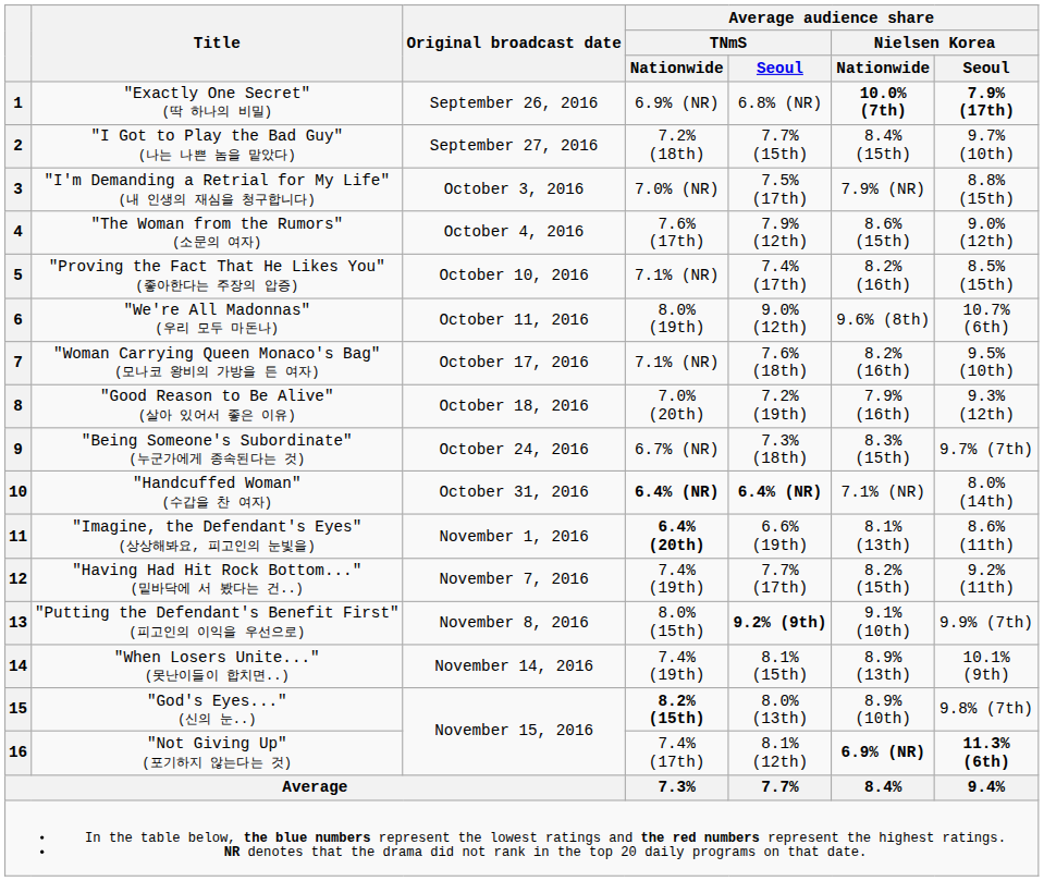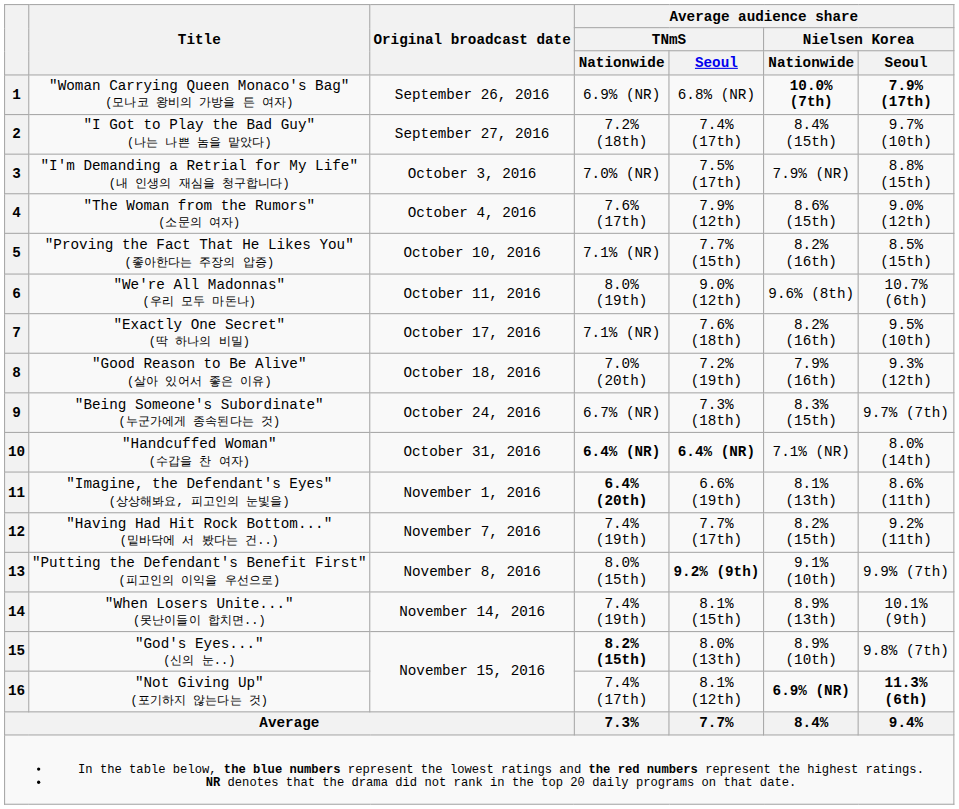1 | Title: "Exactly One Secret" (딱 하나의 비밀) -> "Woman Carrying Queen Monaco's Bag" (모나코 왕비의 가방을 든 여자)
2 | Average audience share / TNmS / Seoul: 7.7% (15th) -> 7.4% (17th)
5 | Average audience share / TNmS / Seoul: 7.4% (17th) -> 7.7% (15th)
7 | Title: "Woman Carrying Queen Monaco's Bag" (모나코 왕비의 가방을 든 여자) -> "Exactly One Secret" (딱 하나의 비밀)
